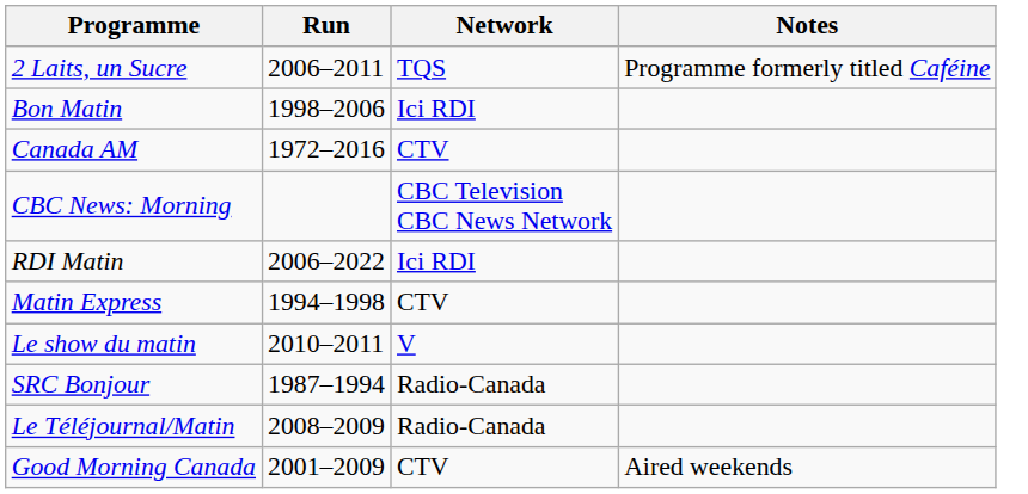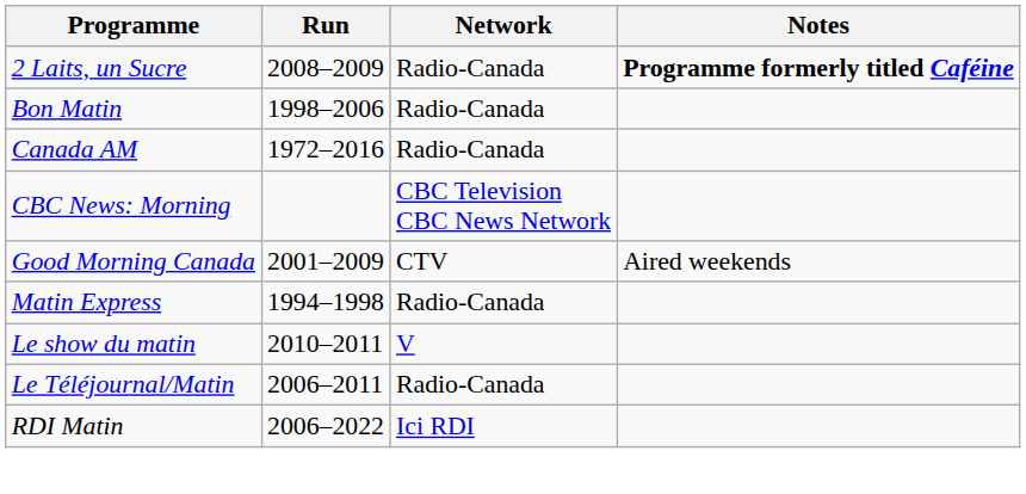2 Laits, un Sucre | Run: 2006–2011 -> 2008–2009
2 Laits, un Sucre | Network: TQS -> Radio-Canada
2 Laits, un Sucre | Notes: normal -> bold
Bon Matin | Network: Ici RDI -> Radio-Canada
Canada AM | Network: CTV -> Radio-Canada
rows swapped: Good Morning Canada <-> RDI Matin
Matin Express | Network: CTV -> Radio-Canada
- row: SRC Bonjour | 1987–1994 | Radio-Canada
Le Téléjournal/Matin | Run: 2008–2009 -> 2006–2011
